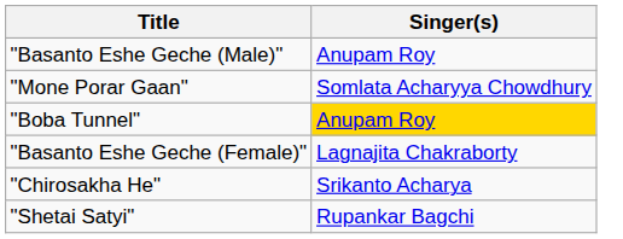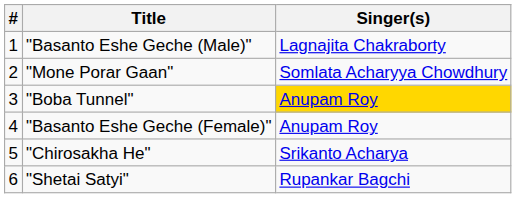+ column: # | 1 | 2 | 3 | 4 | 5 | 6
"Basanto Eshe Geche (Male)" | Singer(s): Anupam Roy -> Lagnajita Chakraborty
"Basanto Eshe Geche (Female)" | Singer(s): Lagnajita Chakraborty -> Anupam Roy
